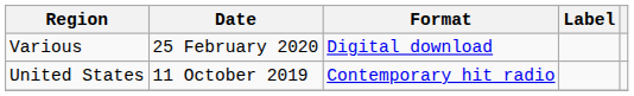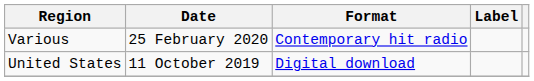Various | Format: Digital download -> Contemporary hit radio
United States | Format: Contemporary hit radio -> Digital download
